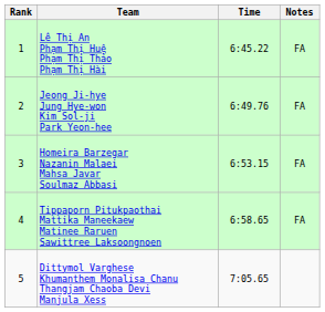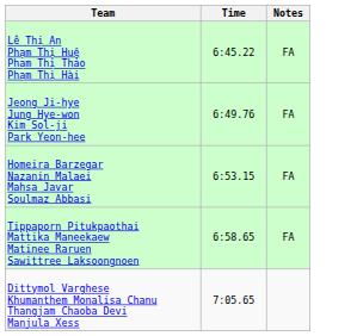- column: Rank | 1 | 2 | 3 | 4 | 5
